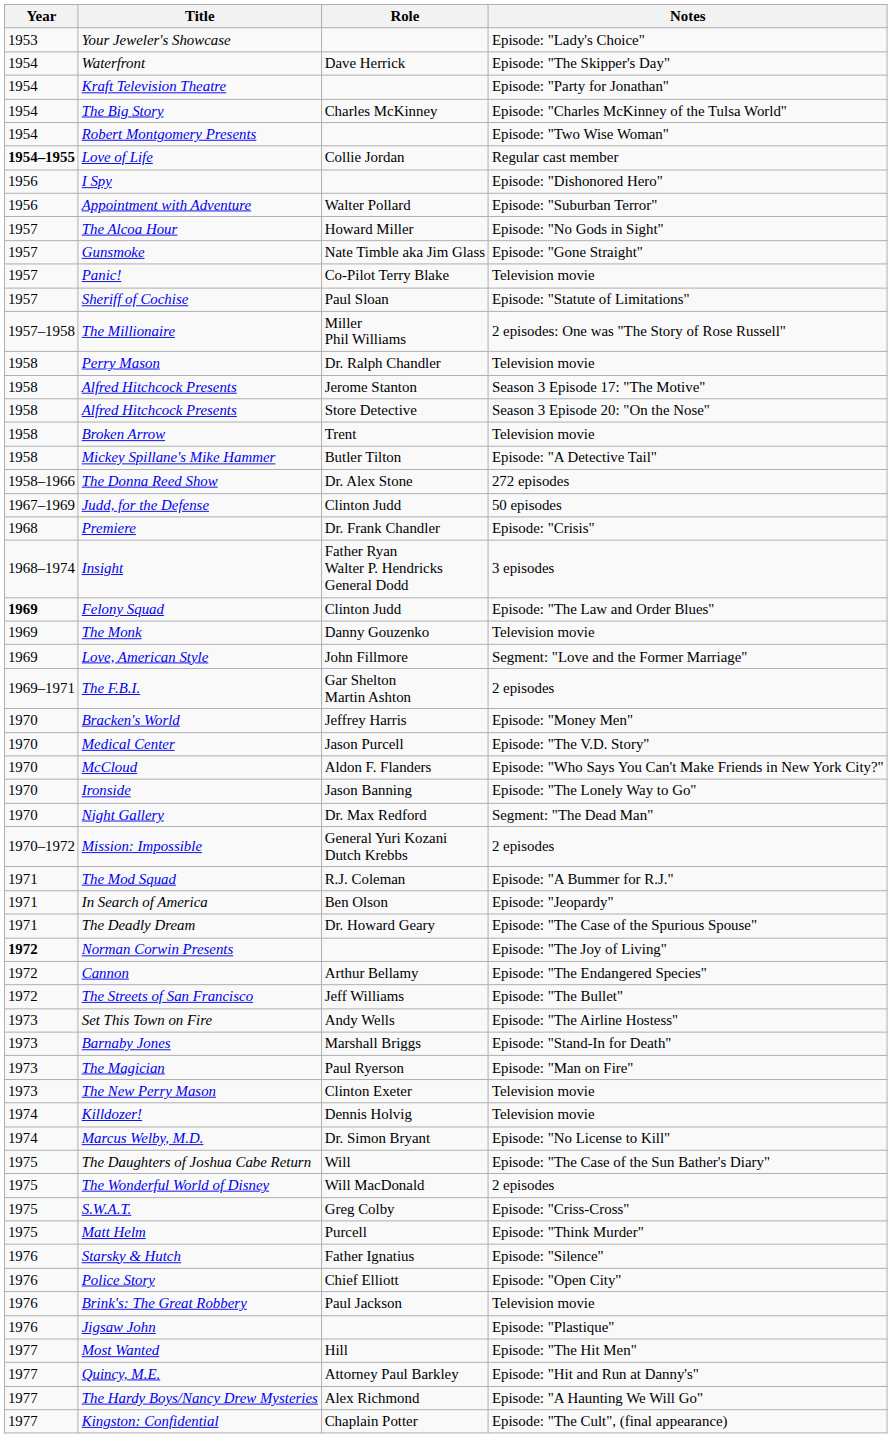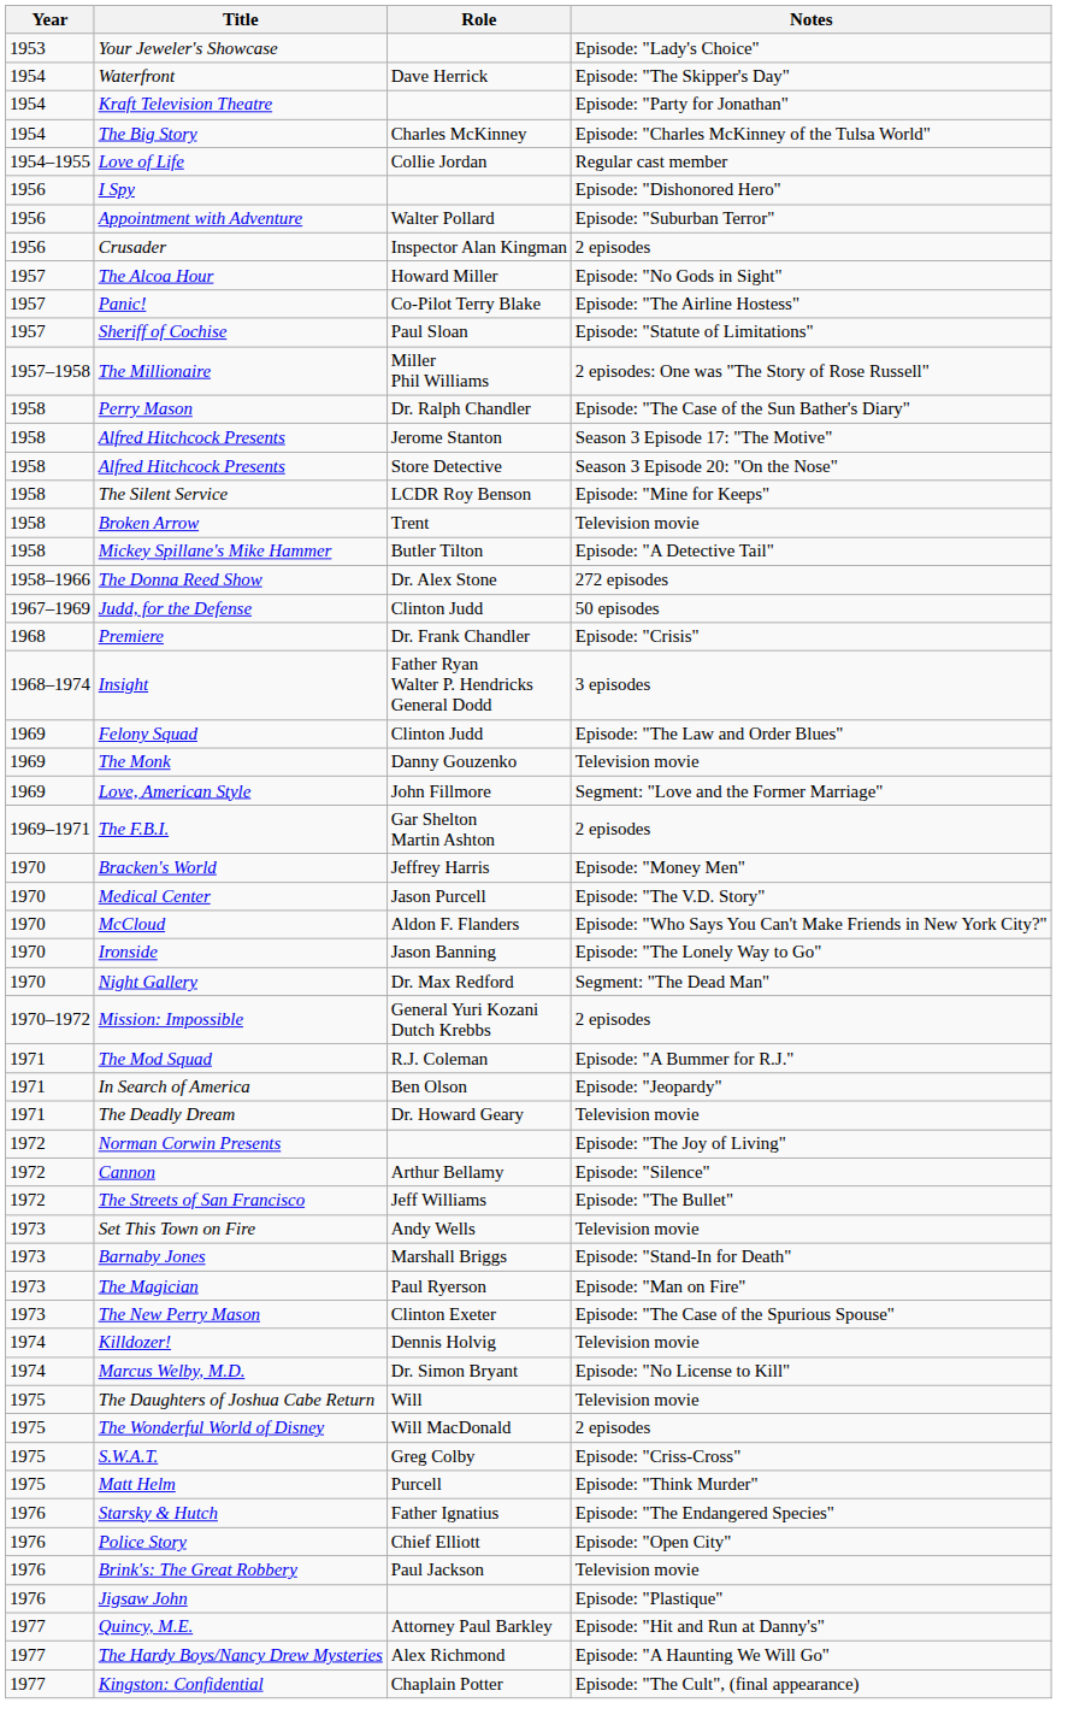- row: 1954 | Robert Montgomery Presents | Episode: "Two Wise Woman"
Love of Life | Year: bold -> normal
+ row: 1956 | Crusader | Inspector Alan Kingman | 2 episodes
- row: 1957 | Gunsmoke | Nate Timble aka Jim Glass | Episode: "Gone Straight"
Panic! | Notes: Television movie -> Episode: "The Airline Hostess"
Perry Mason | Notes: Television movie -> Episode: "The Case of the Sun Bather's Diary"
+ row: 1958 | The Silent Service | LCDR Roy Benson | Episode: "Mine for Keeps"
Felony Squad | Year: bold -> normal
The Deadly Dream | Notes: Episode: "The Case of the Spurious Spouse" -> Television movie
Norman Corwin Presents | Year: bold -> normal
Cannon | Notes: Episode: "The Endangered Species" -> Episode: "Silence"
Set This Town on Fire | Notes: Episode: "The Airline Hostess" -> Television movie
The New Perry Mason | Notes: Television movie -> Episode: "The Case of the Spurious Spouse"
The Daughters of Joshua Cabe Return | Notes: Episode: "The Case of the Sun Bather's Diary" -> Television movie
Starsky & Hutch | Notes: Episode: "Silence" -> Episode: "The Endangered Species"
- row: 1977 | Most Wanted | Hill | Episode: "The Hit Men"
